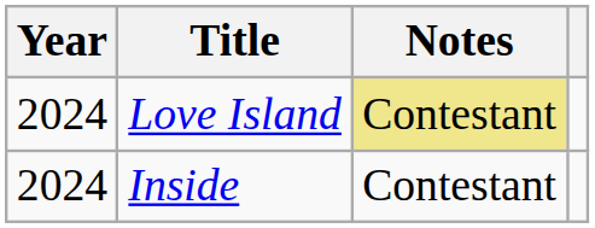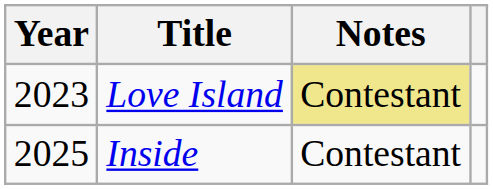Love Island | Year: 2024 -> 2023
Inside | Year: 2024 -> 2025
